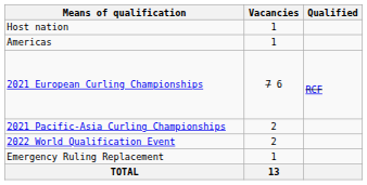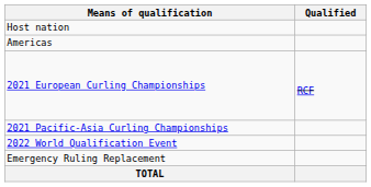- column: Vacancies | 1 | 1 | 7 6 | 2 | 2 | 1 | 13
